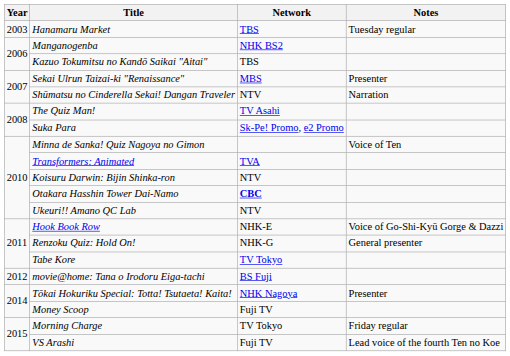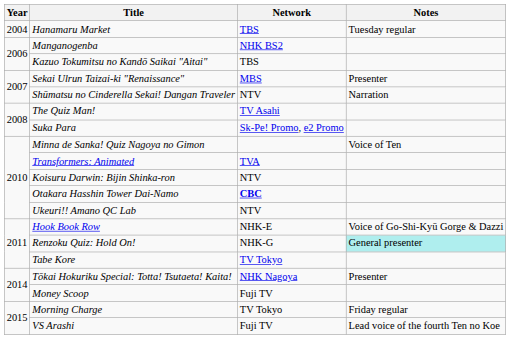Hanamaru Market | Year: 2003 -> 2004
Renzoku Quiz: Hold On! | Notes: no background -> paleturquoise background
- row: 2012 | movie@home: Tana o Irodoru Eiga-tachi | BS Fuji
